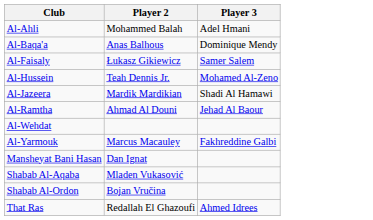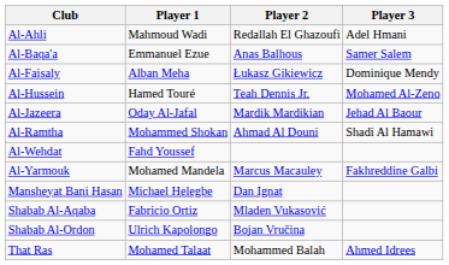+ column: Player 1 | Mahmoud Wadi | Emmanuel Ezue | Alban Meha | Hamed Touré | Oday Al-Jafal | Mohammed Shokan | Fahd Youssef | Mohamed Mandela | Michael Helegbe | Fabricio Ortiz | Ulrich Kapolongo | Mohamed Talaat
Al-Ahli | Player 2: Mohammed Balah -> Redallah El Ghazoufi
Al-Baqa'a | Player 3: Dominique Mendy -> Samer Salem
Al-Faisaly | Player 3: Samer Salem -> Dominique Mendy
Al-Jazeera | Player 3: Shadi Al Hamawi -> Jehad Al Baour
Al-Ramtha | Player 3: Jehad Al Baour -> Shadi Al Hamawi
That Ras | Player 2: Redallah El Ghazoufi -> Mohammed Balah
